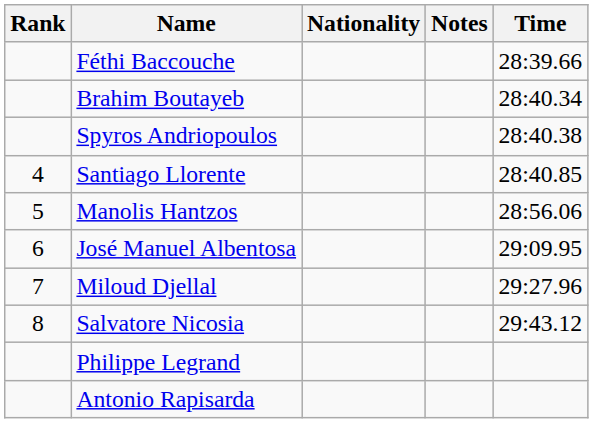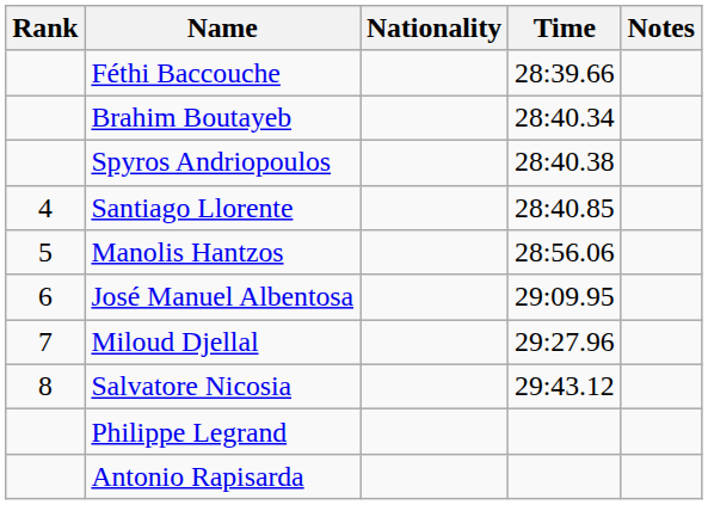columns swapped: Time <-> Notes
